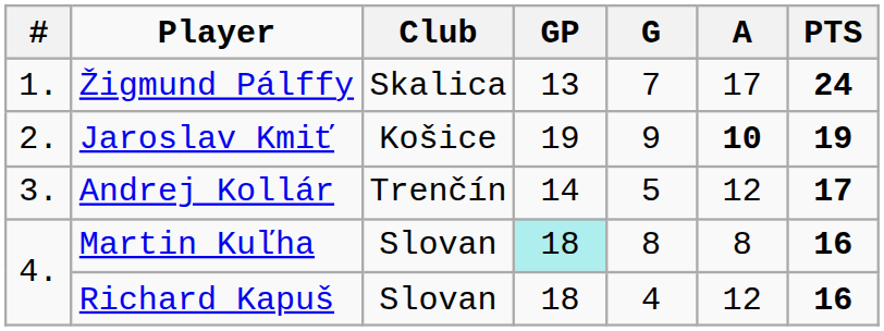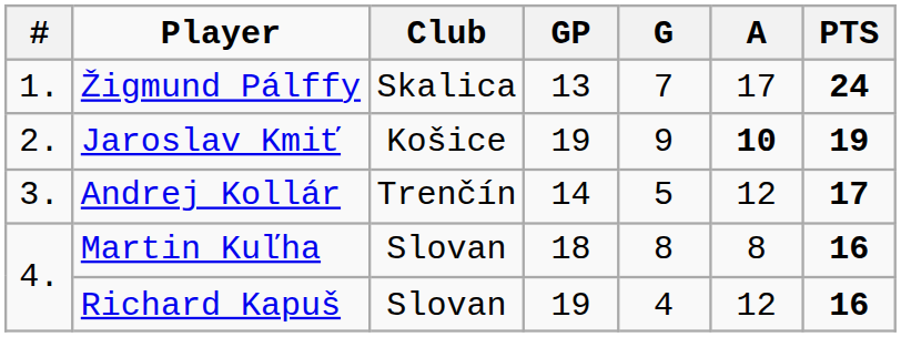Martin Kuľha | GP: paleturquoise background -> no background
Richard Kapuš | GP: 18 -> 19
